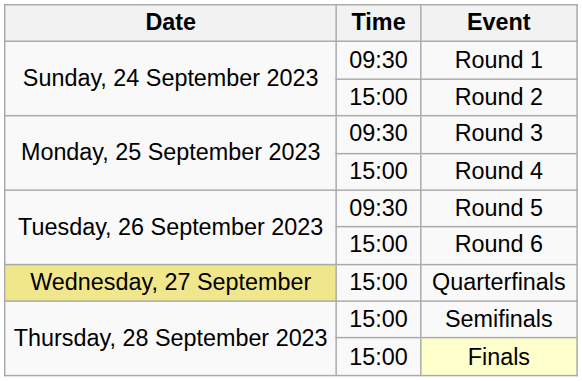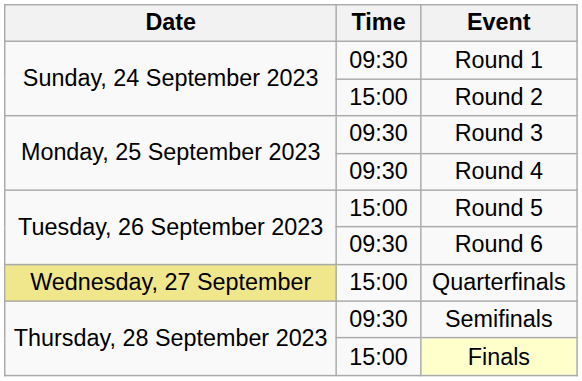Round 4 | Time: 15:00 -> 09:30
Round 5 | Time: 09:30 -> 15:00
Round 6 | Time: 15:00 -> 09:30
Semifinals | Time: 15:00 -> 09:30
